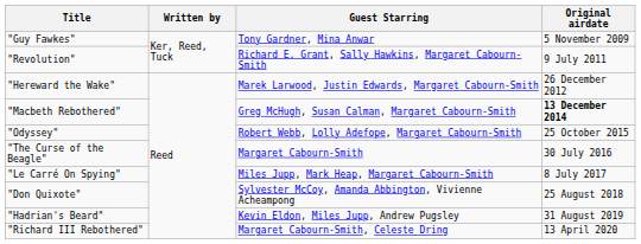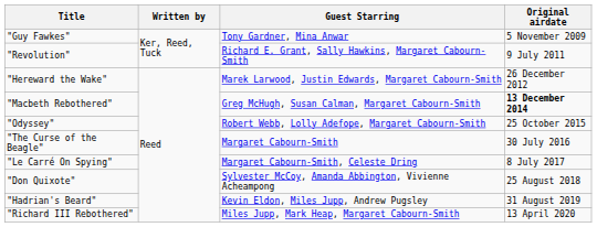"Le Carré On Spying" | Guest Starring: Miles Jupp, Mark Heap, Margaret Cabourn-Smith -> Margaret Cabourn-Smith, Celeste Dring
"Richard III Rebothered" | Guest Starring: Margaret Cabourn-Smith, Celeste Dring -> Miles Jupp, Mark Heap, Margaret Cabourn-Smith
